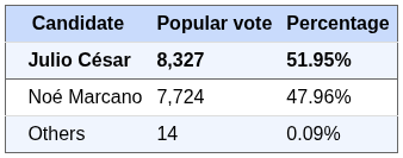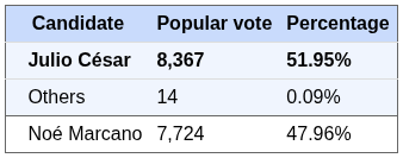Julio César | Popular vote: 8,327 -> 8,367
rows swapped: Noé Marcano <-> Others
